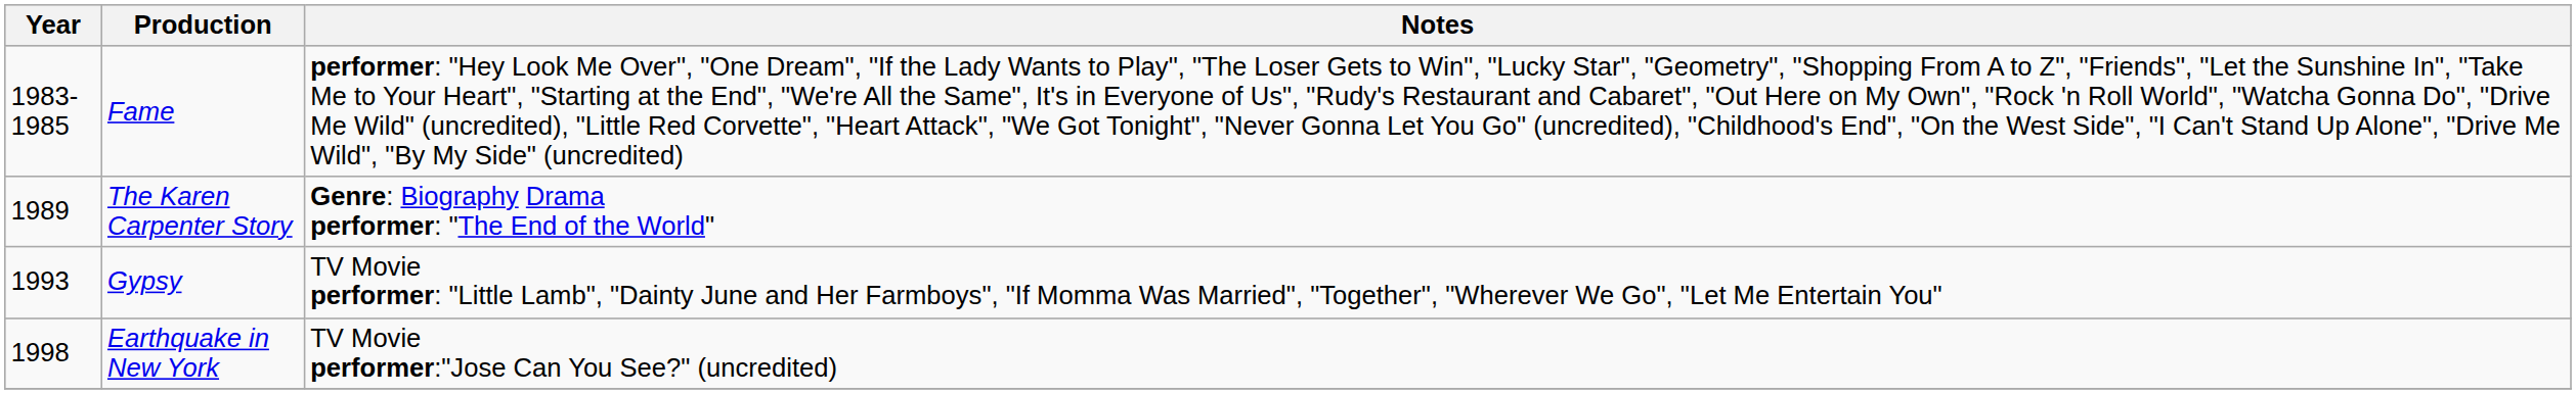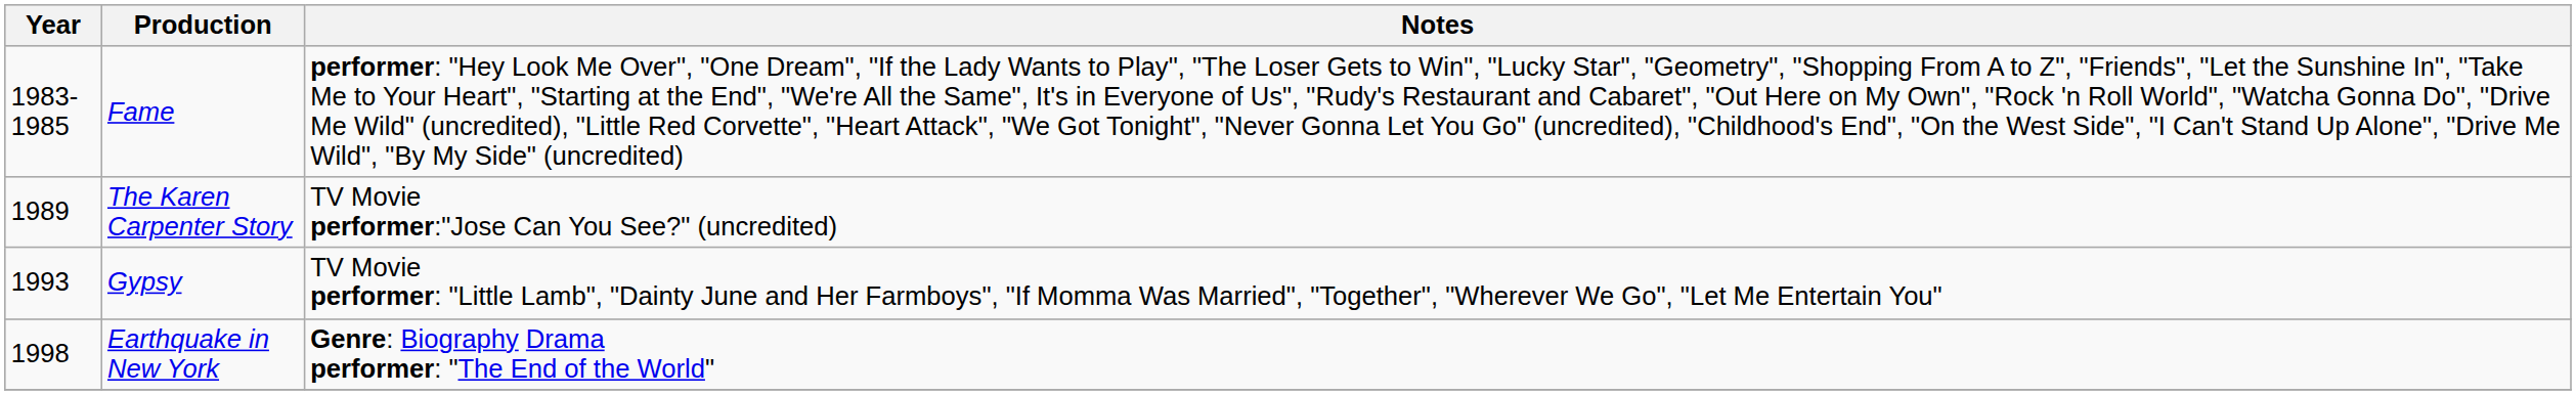The Karen Carpenter Story | Notes: Genre: Biography Drama performer: "The End of the World" -> TV Movie performer:"Jose Can You See?" (uncredited)
Earthquake in New York | Notes: TV Movie performer:"Jose Can You See?" (uncredited) -> Genre: Biography Drama performer: "The End of the World"
